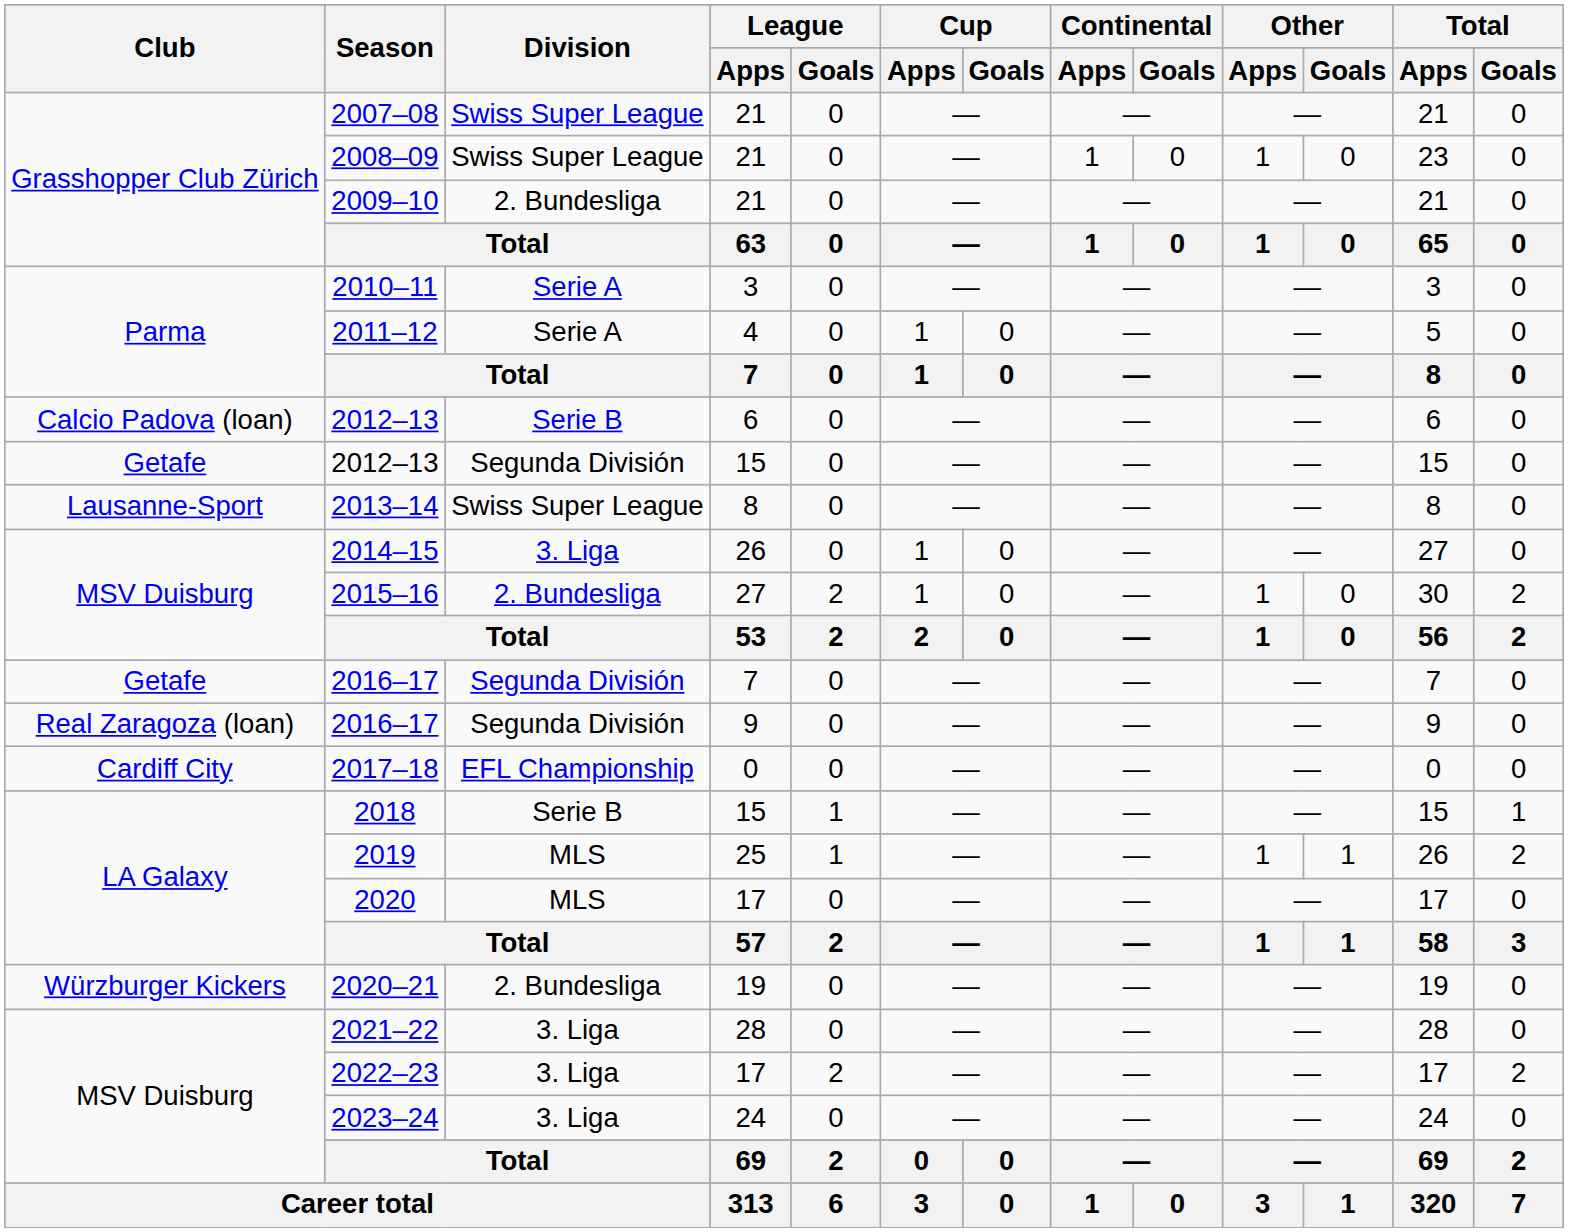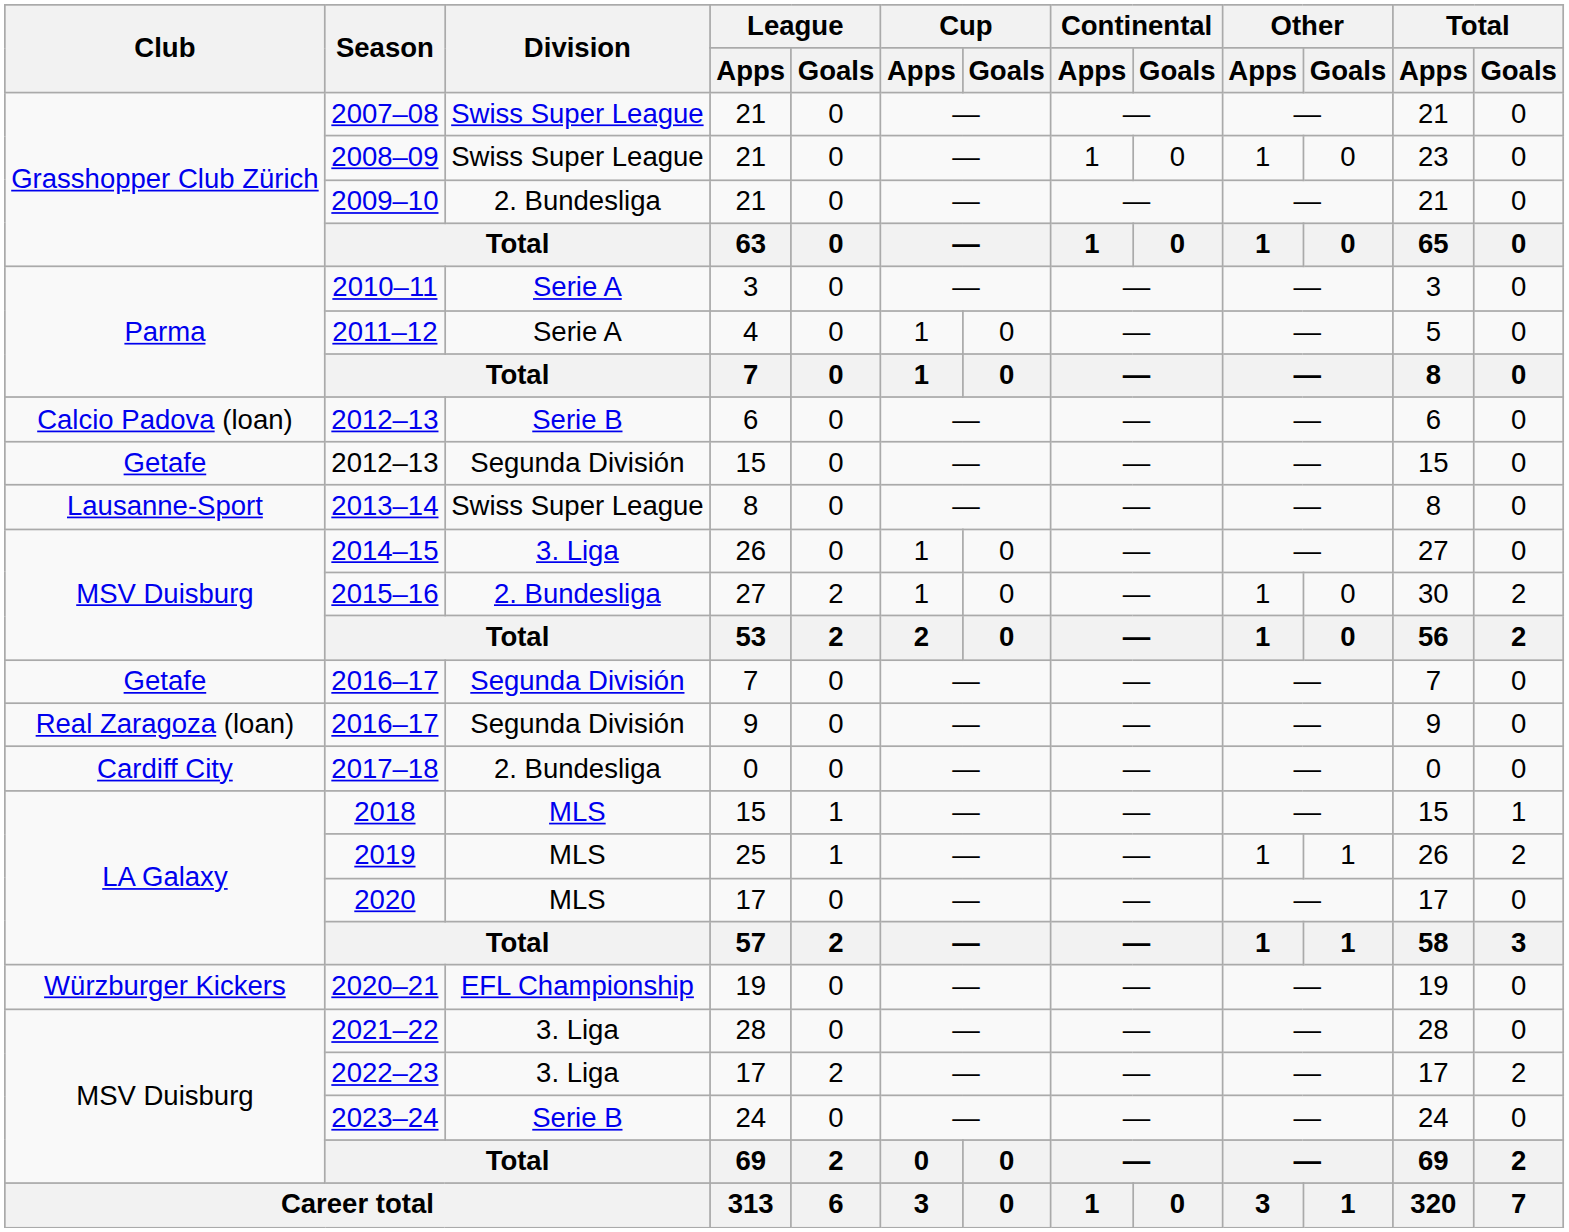2017–18 | Division: EFL Championship -> 2. Bundesliga
2018 | Division: Serie B -> MLS
2020–21 | Division: 2. Bundesliga -> EFL Championship
2023–24 | Division: 3. Liga -> Serie B
